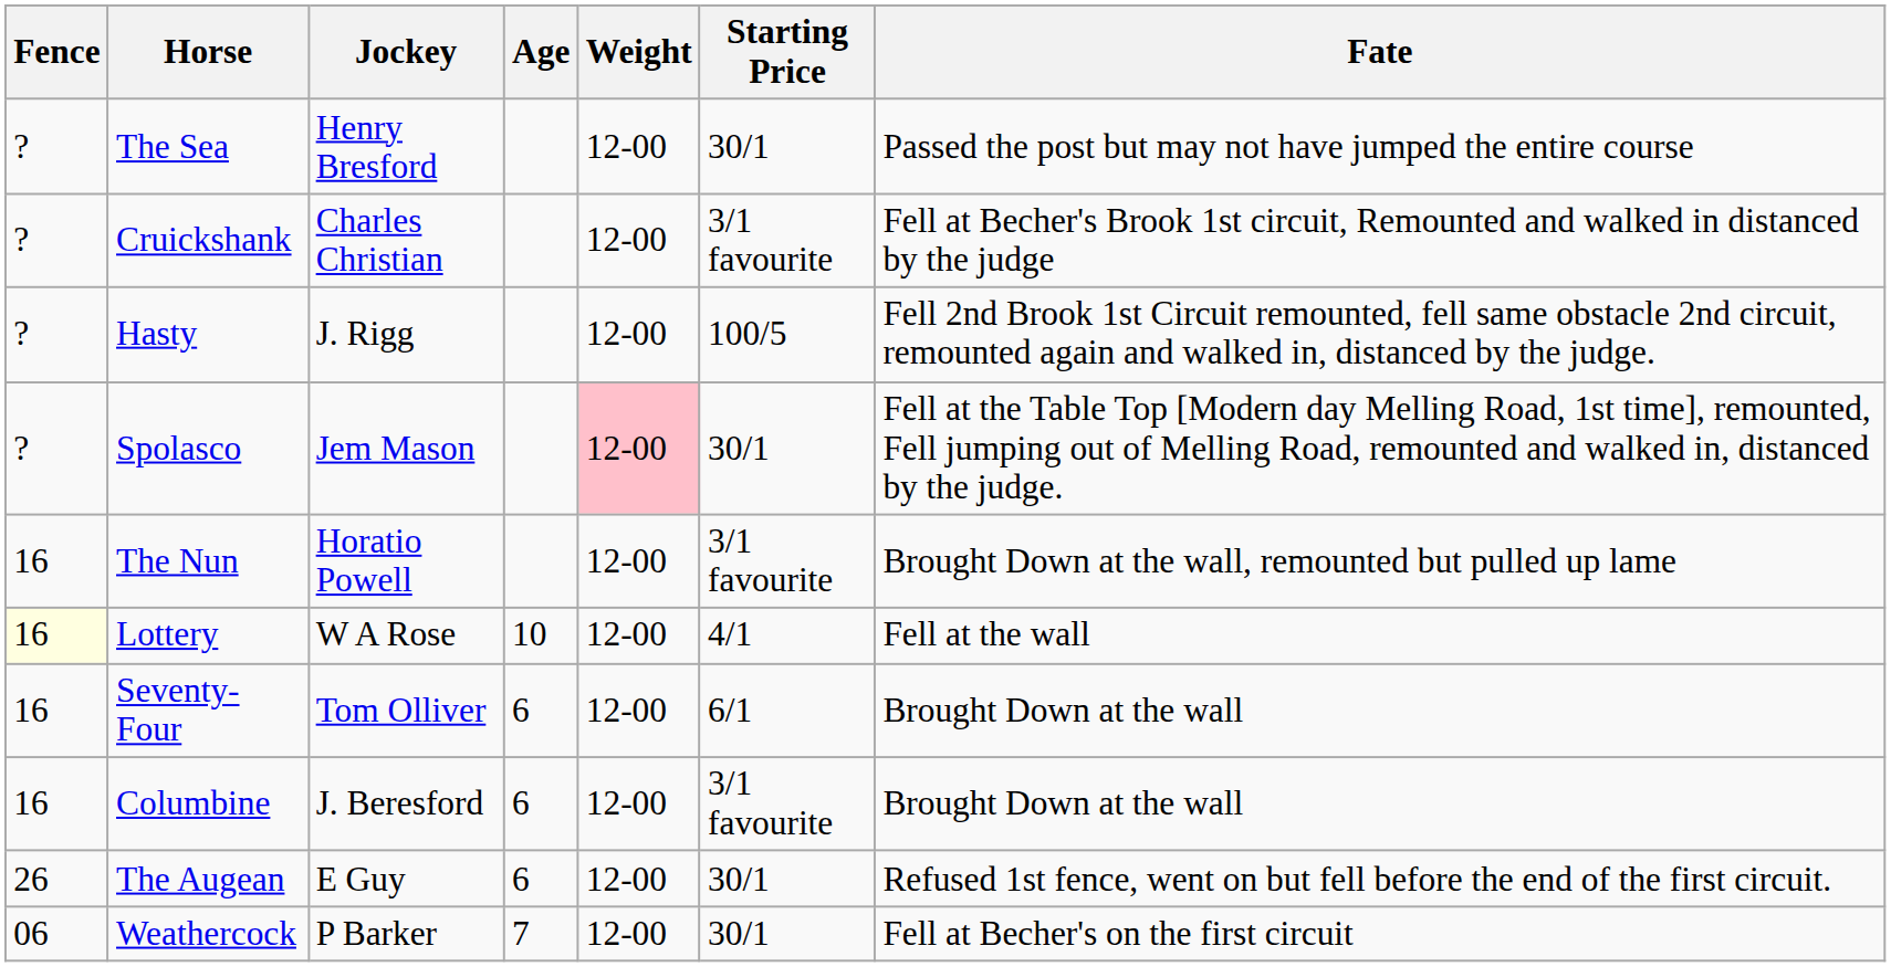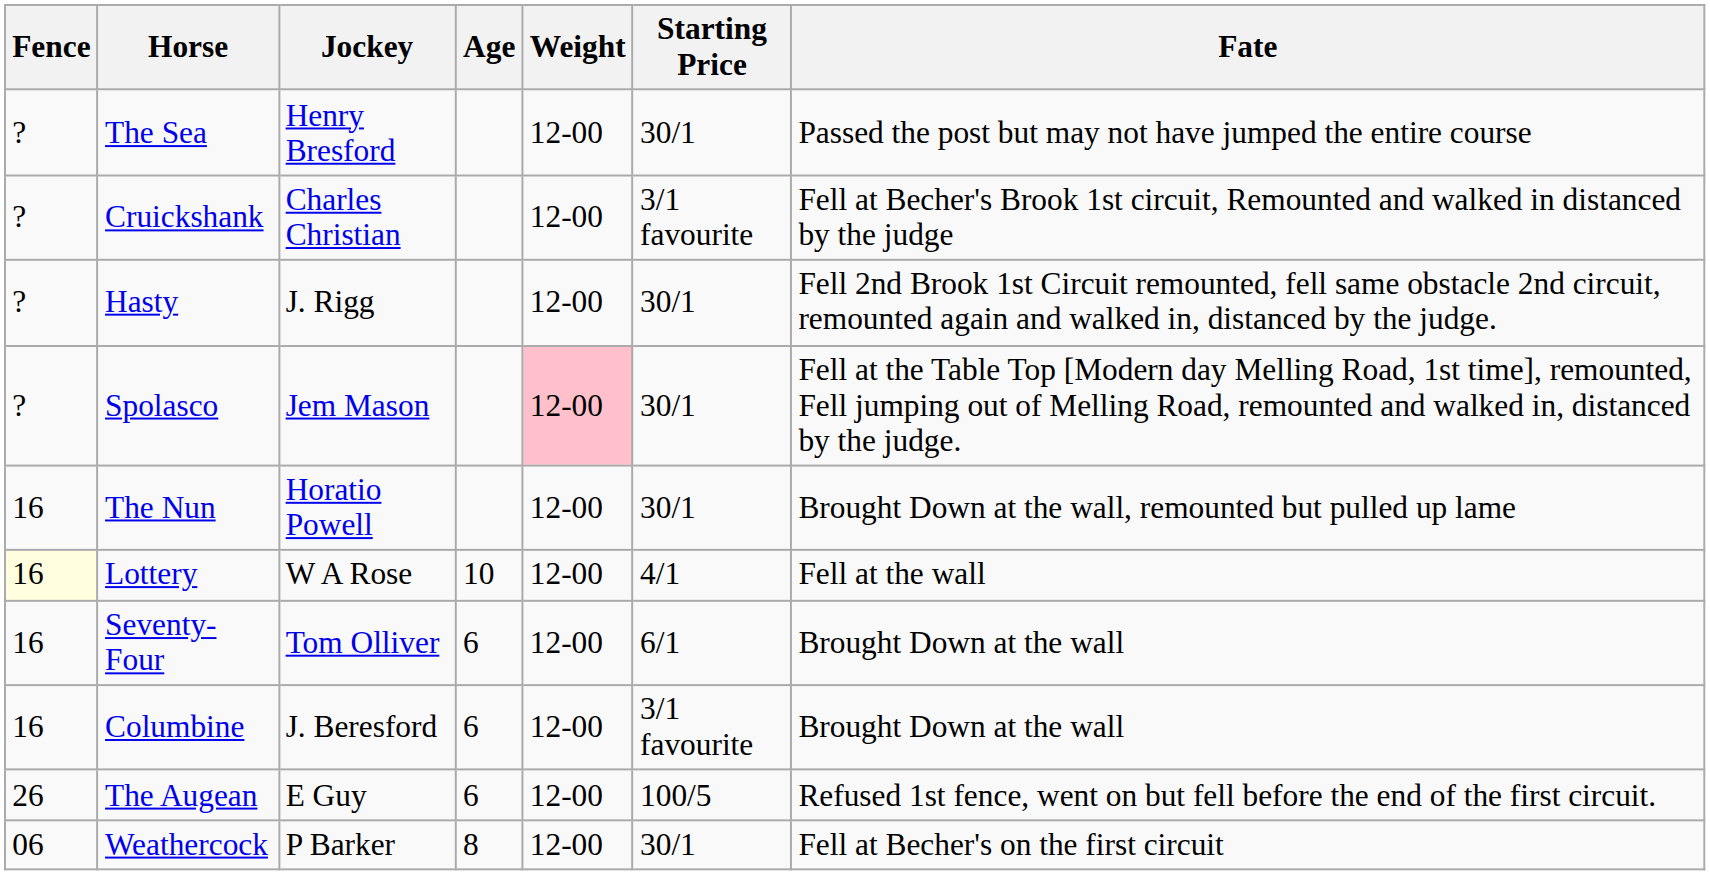Hasty | Starting Price: 100/5 -> 30/1
The Nun | Starting Price: 3/1 favourite -> 30/1
The Augean | Starting Price: 30/1 -> 100/5
Weathercock | Age: 7 -> 8
